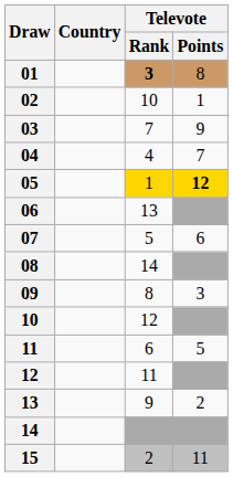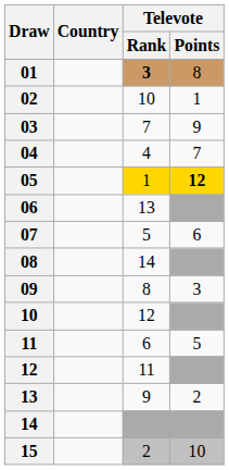15 | Televote / Points: 11 -> 10
